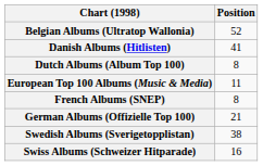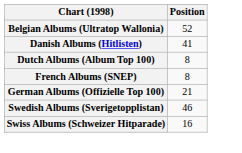- row: European Top 100 Albums (Music & Media) | 11
Swedish Albums (Sverigetopplistan) | Position: 38 -> 46
